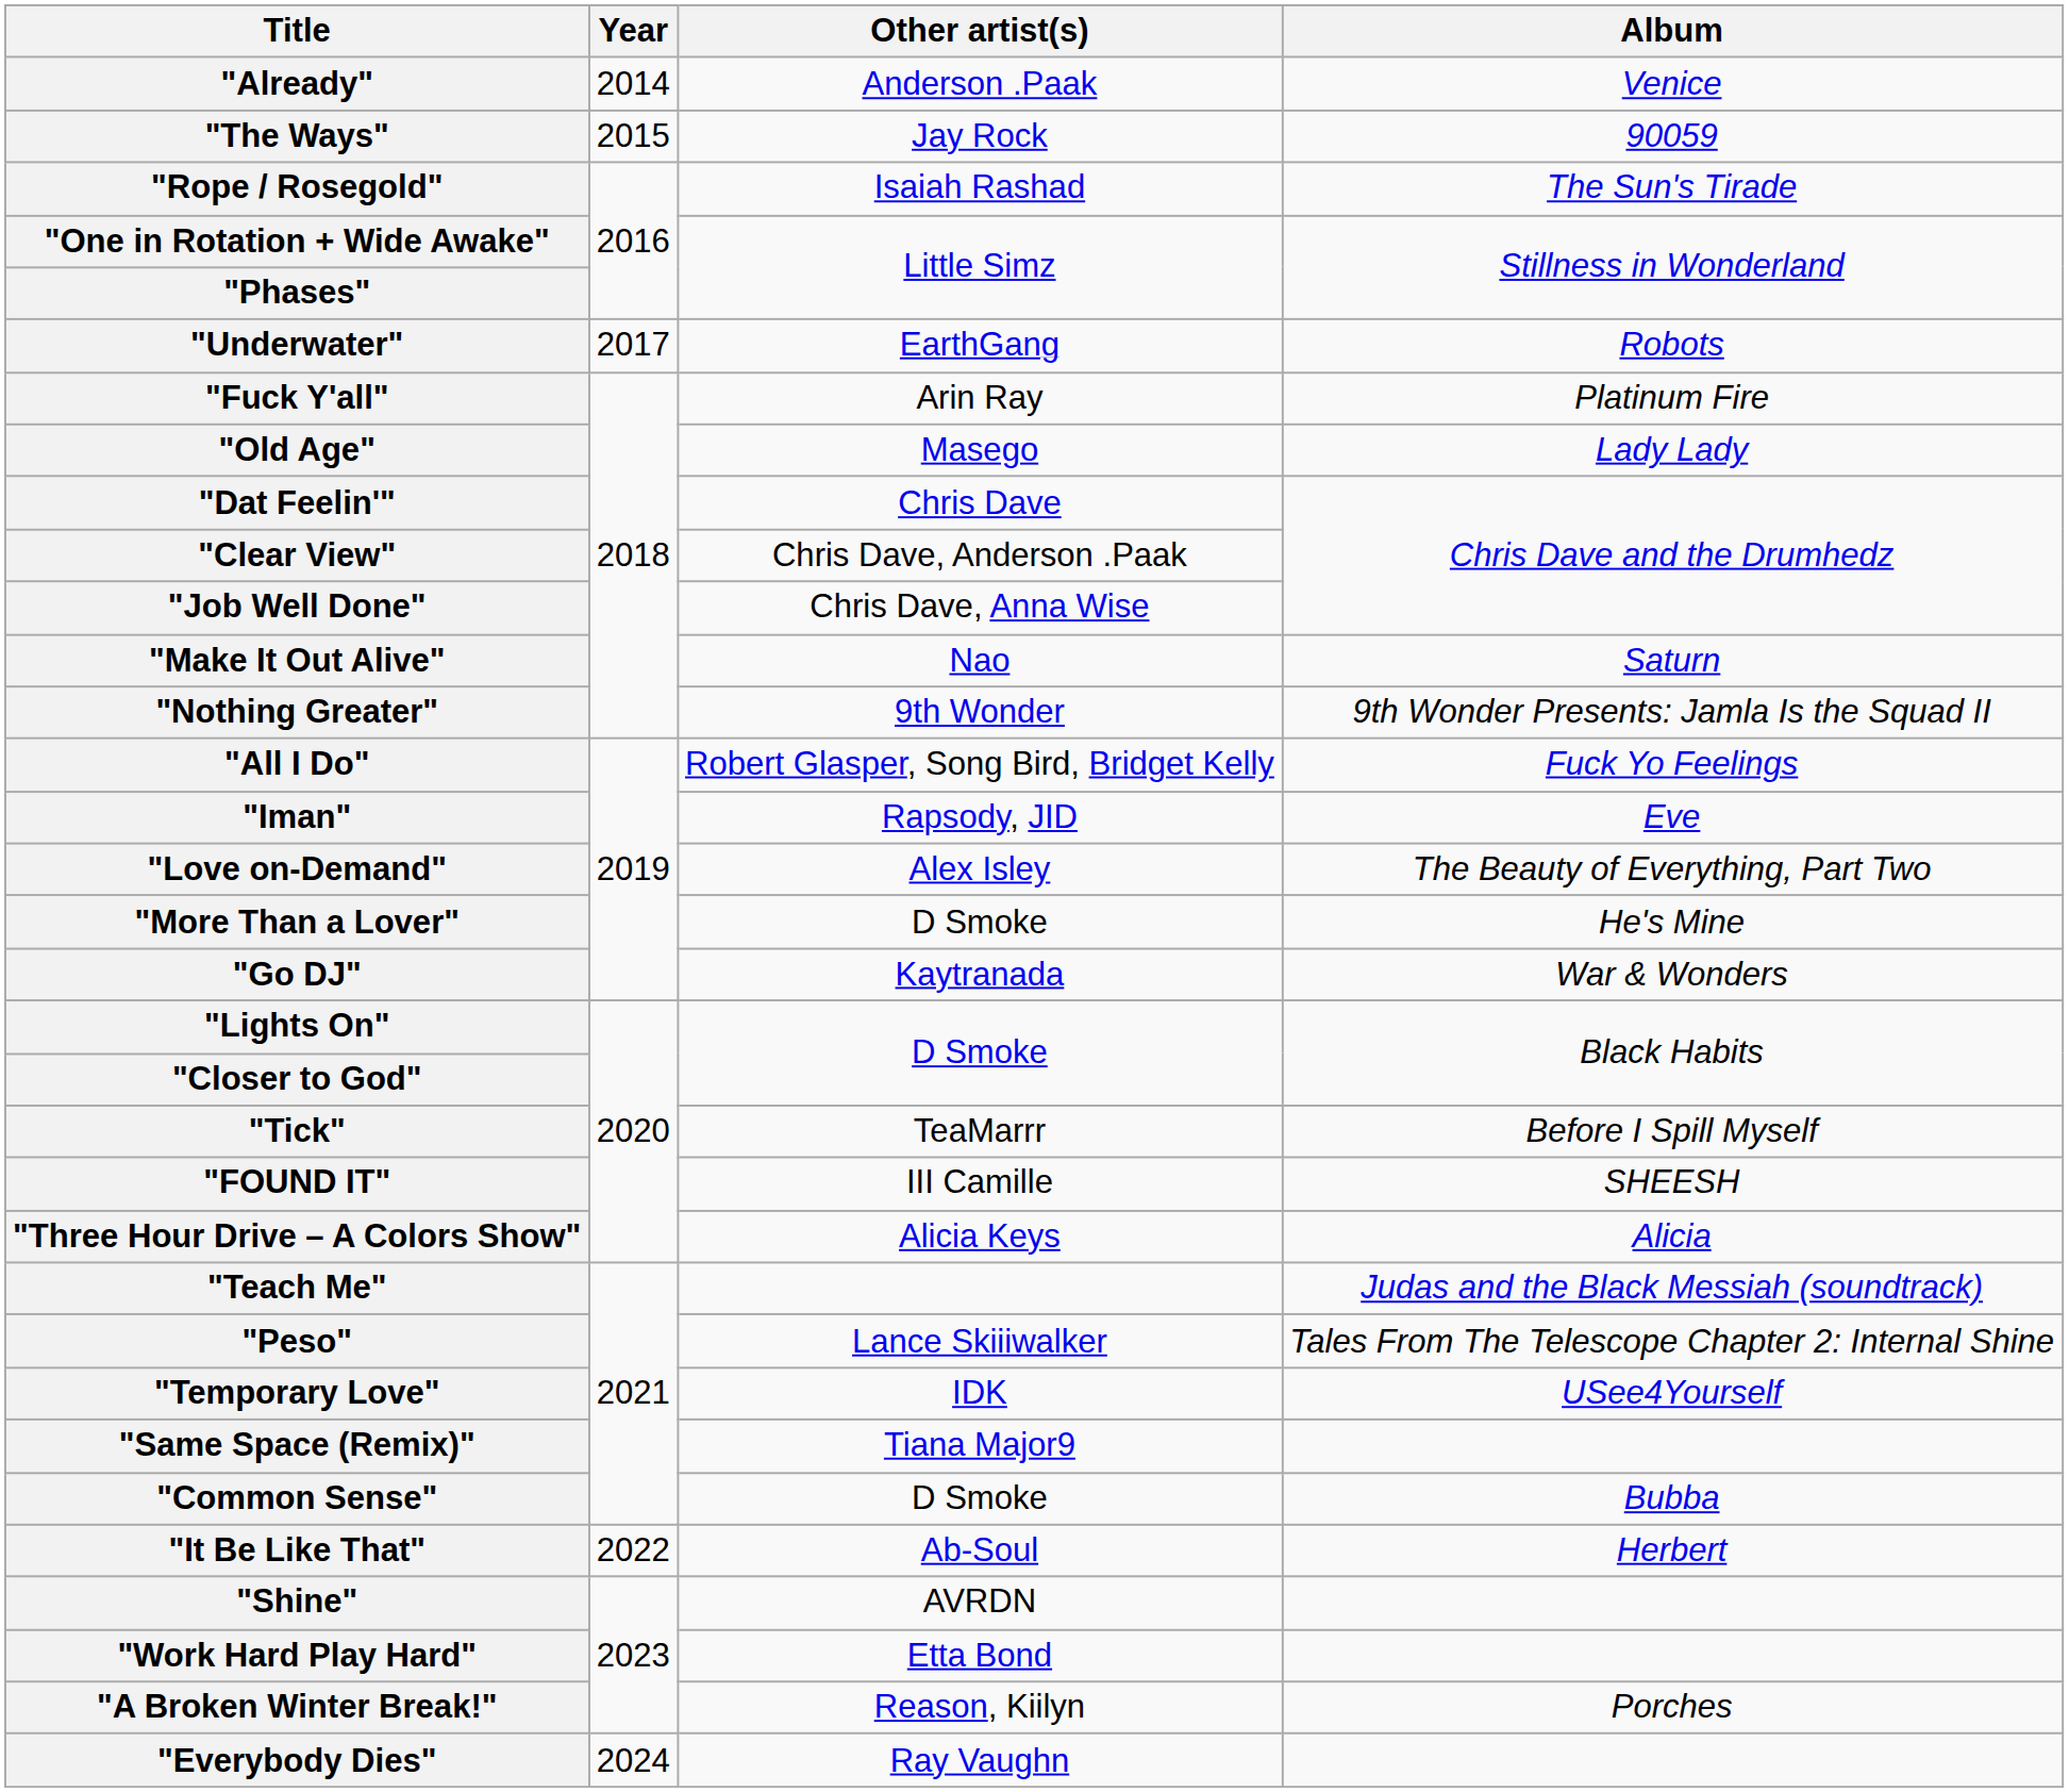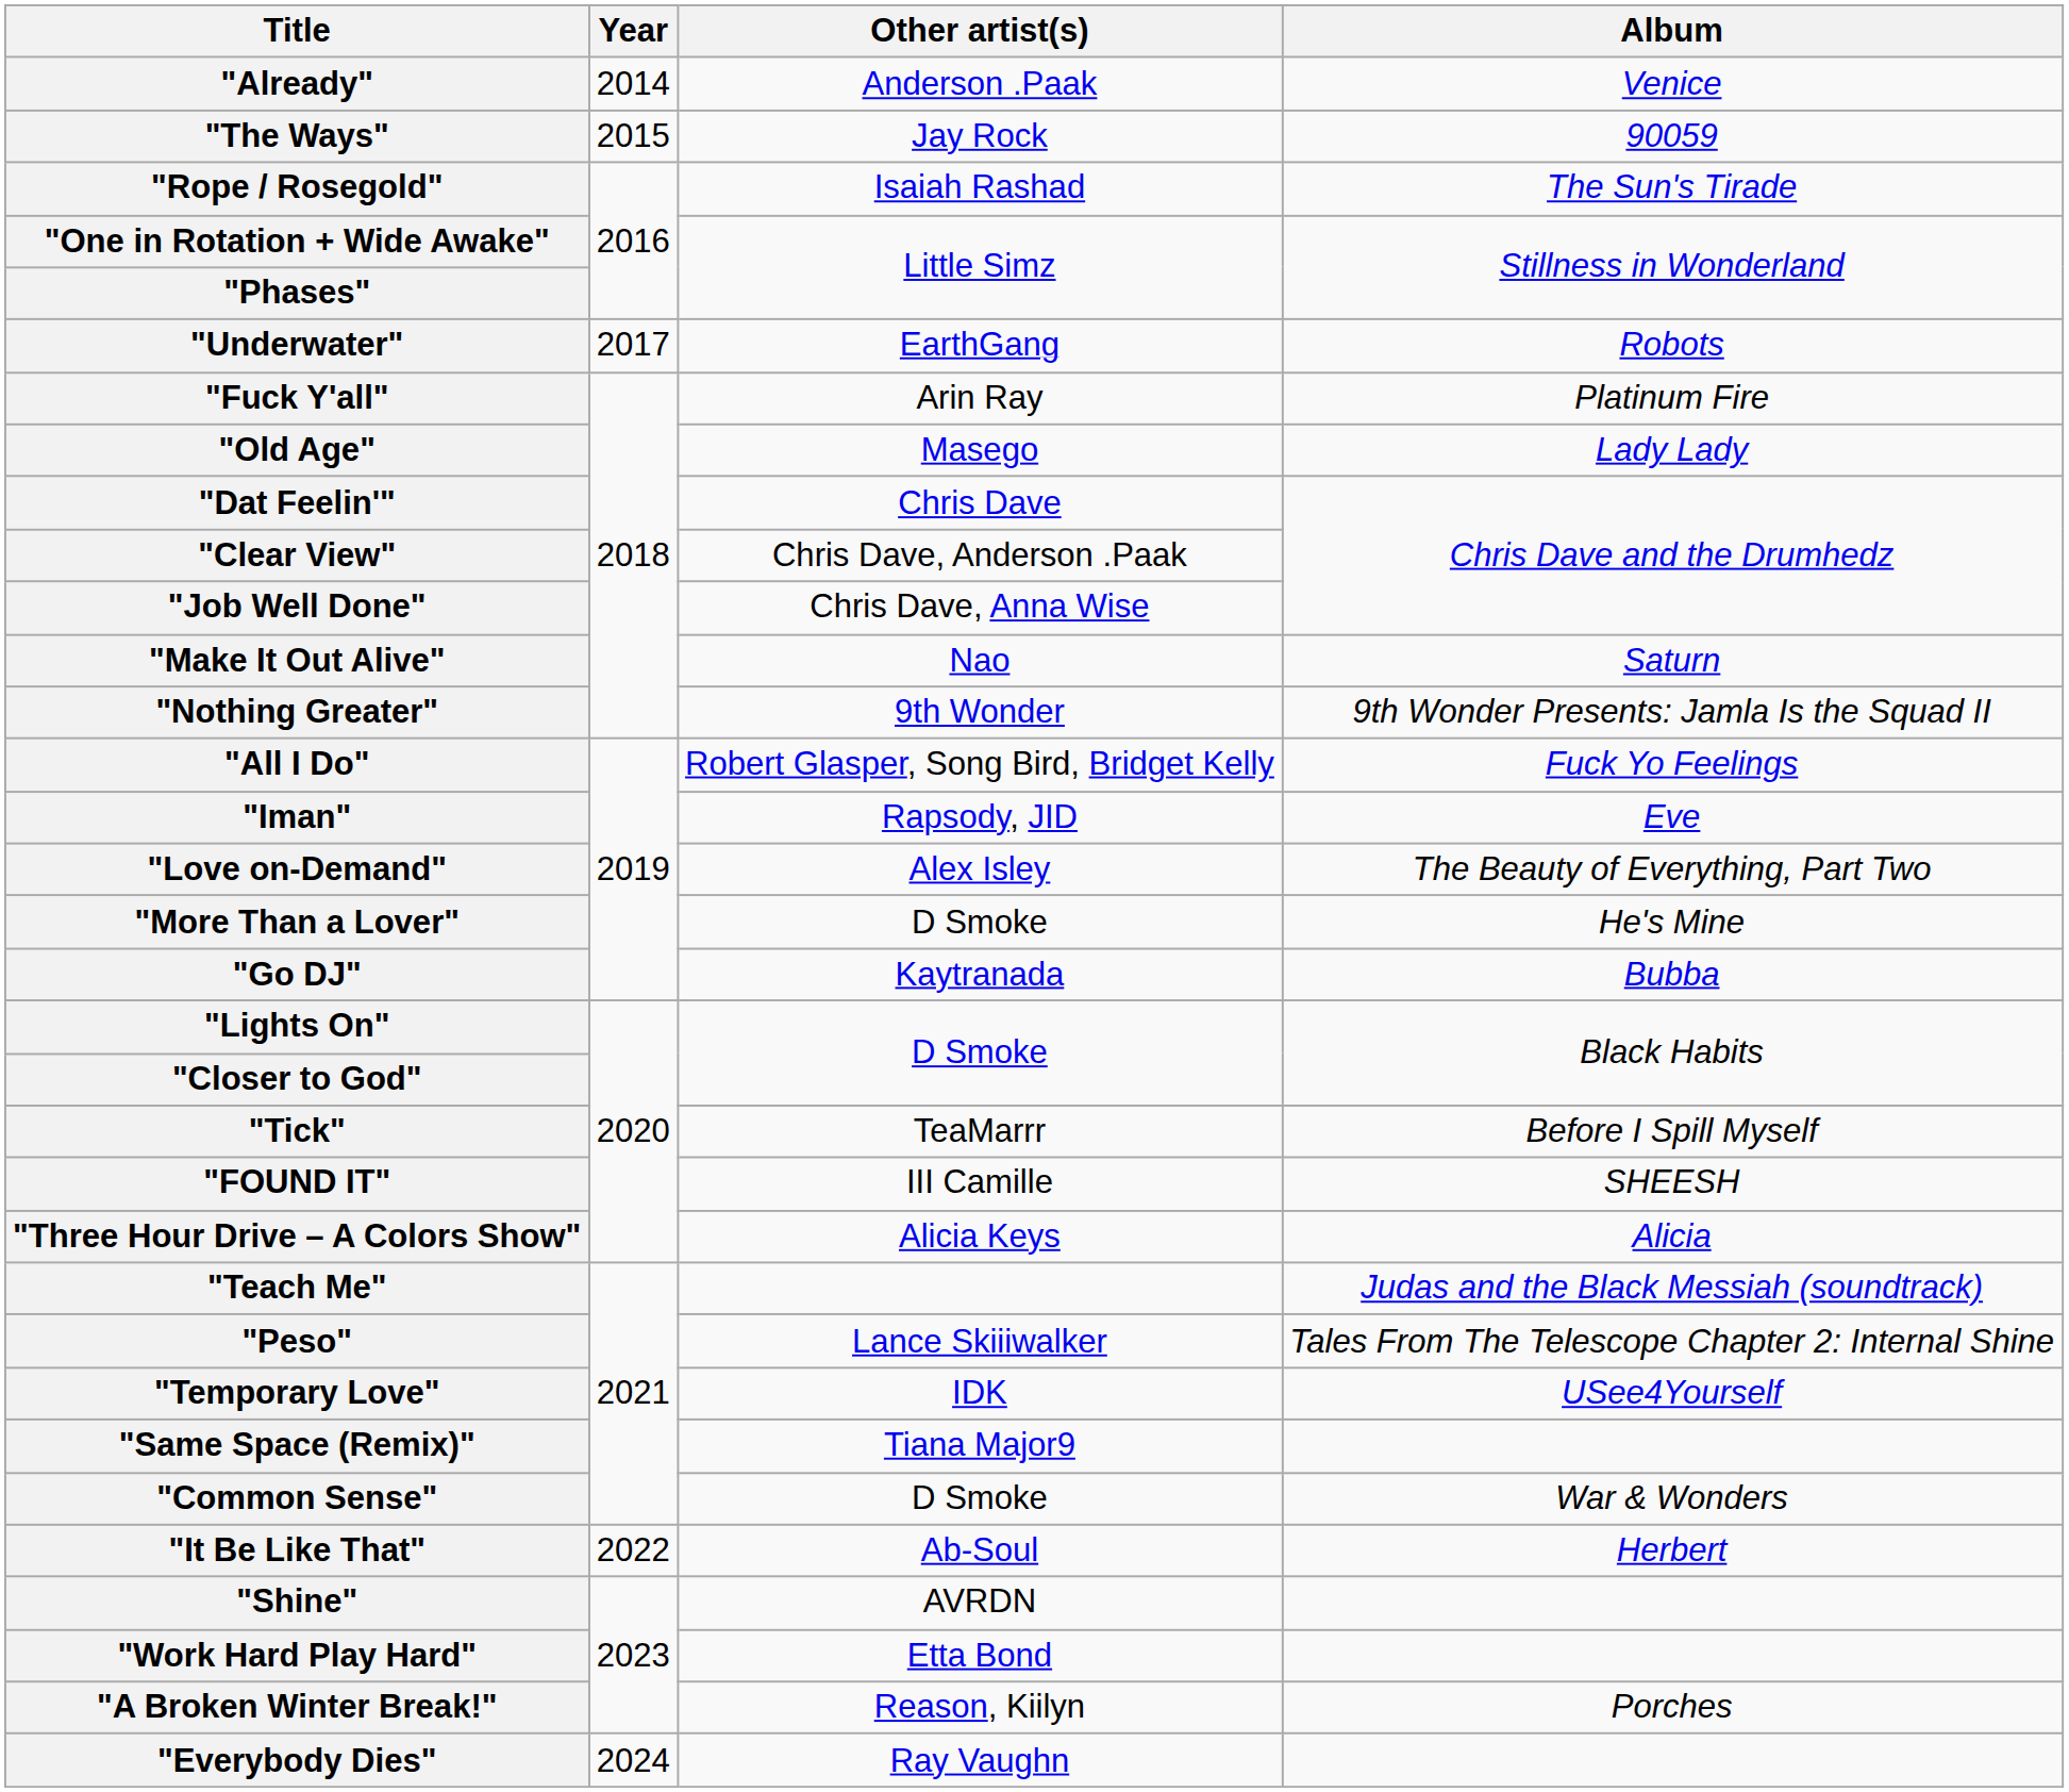"Go DJ" | Album: War & Wonders -> Bubba
"Common Sense" | Album: Bubba -> War & Wonders
